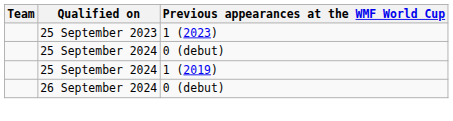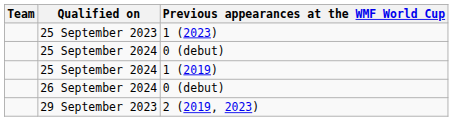+ row: 29 September 2023 | 2 (2019, 2023)
